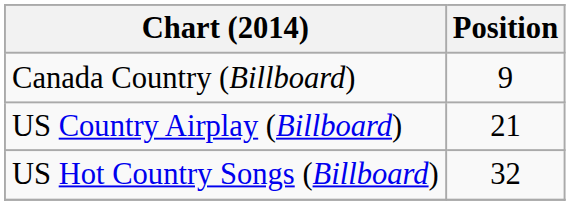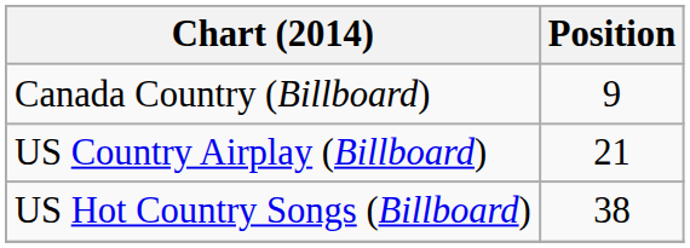US Hot Country Songs (Billboard) | Position: 32 -> 38
